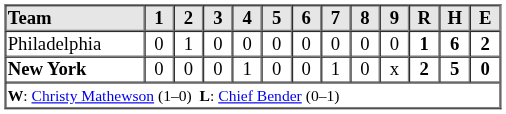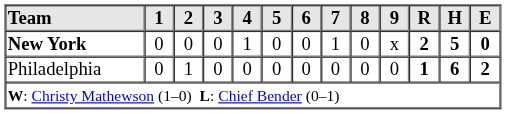rows swapped: Philadelphia <-> New York
